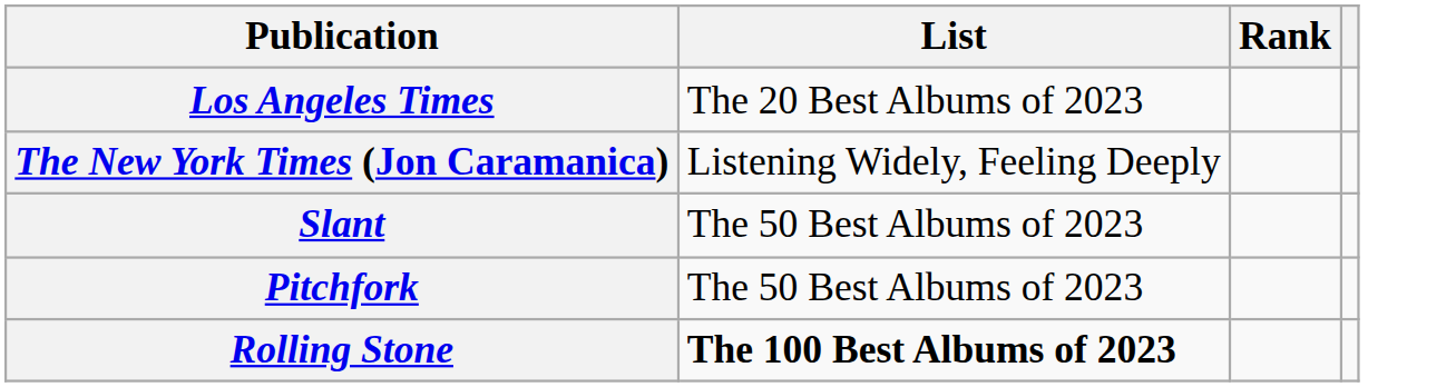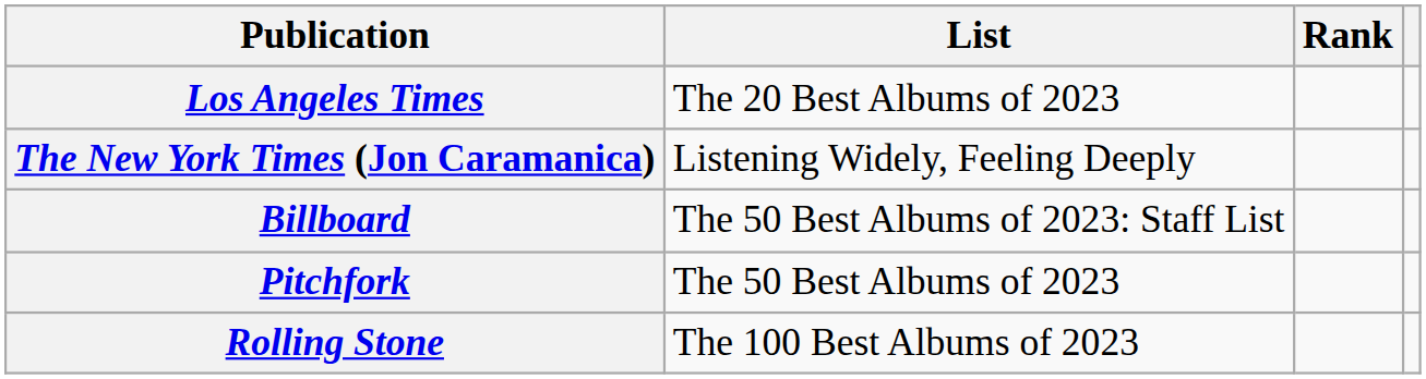+ row: Billboard | The 50 Best Albums of 2023: Staff List
- row: Slant | The 50 Best Albums of 2023
Rolling Stone | List: bold -> normal
